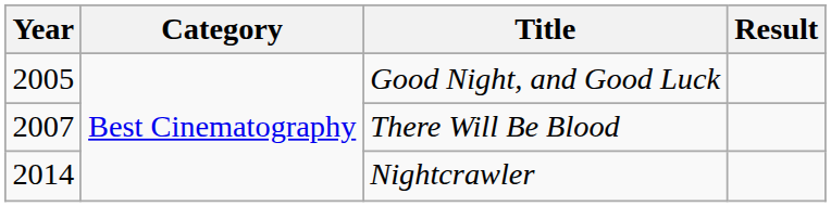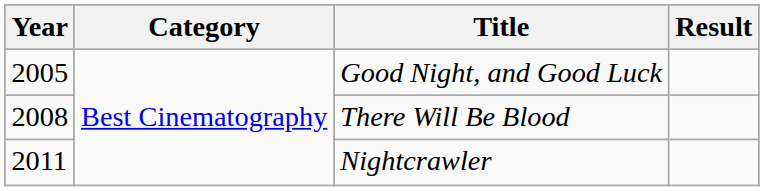There Will Be Blood | Year: 2007 -> 2008
Nightcrawler | Year: 2014 -> 2011
